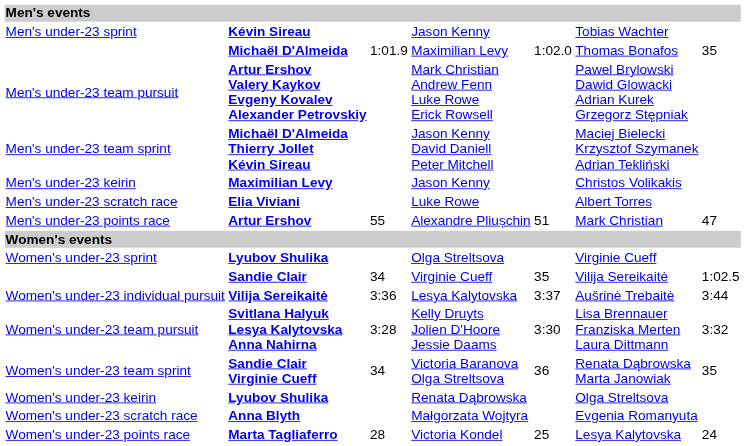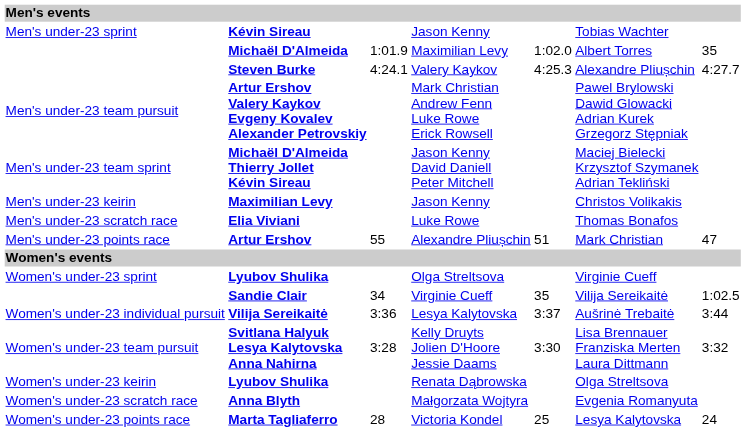Michaël D'Almeida | column 6: Thomas Bonafos -> Albert Torres
+ row: Steven Burke | 4:24.1 | Valery Kaykov | 4:25.3 | Alexandre Pliușchin | 4:27.7
Elia Viviani | column 6: Albert Torres -> Thomas Bonafos
- row: Women's under-23 team sprint | Sandie Clair Virginie Cueff | 34 | Victoria Baranova Olga Streltsova | 36 | Renata Dąbrowska Marta Janowiak | 35
